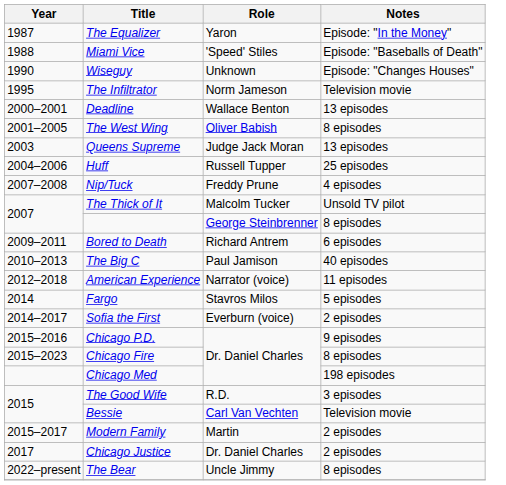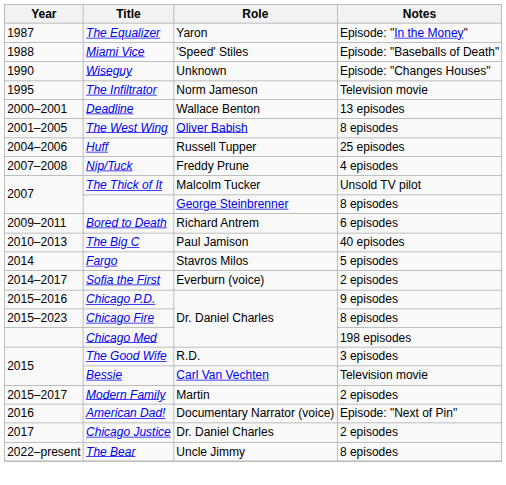- row: 2003 | Queens Supreme | Judge Jack Moran | 13 episodes
- row: 2012–2018 | American Experience | Narrator (voice) | 11 episodes
+ row: 2016 | American Dad! | Documentary Narrator (voice) | Episode: "Next of Pin"
